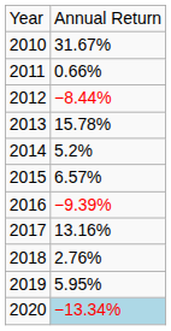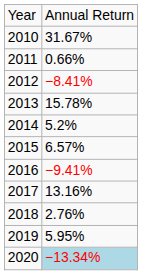2012 | column 2: −8.44% -> −8.41%
2016 | column 2: −9.39% -> −9.41%
